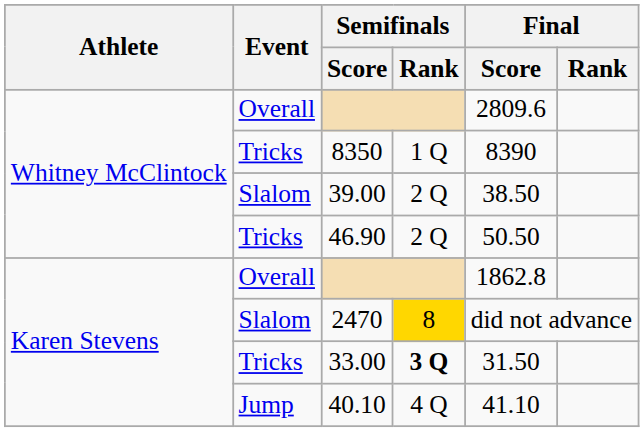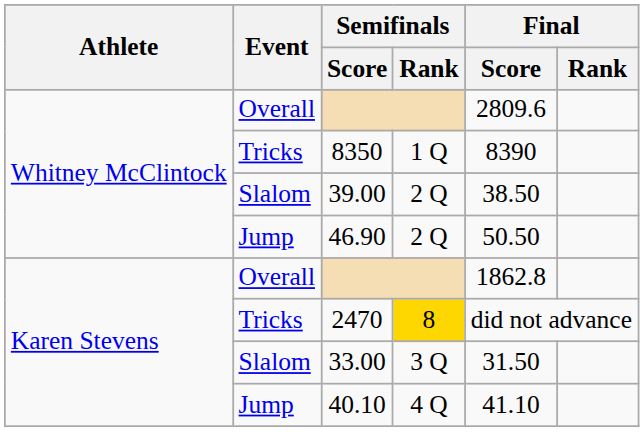46.90 | Event: Tricks -> Jump
2470 | Event: Slalom -> Tricks
33.00 | Event: Tricks -> Slalom
33.00 | Semifinals / Rank: bold -> normal
